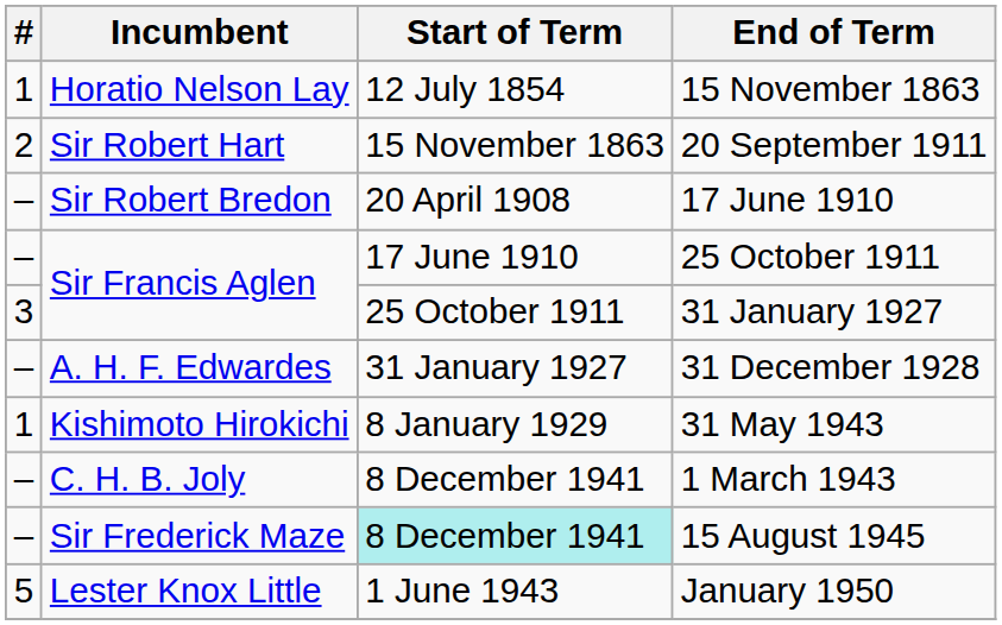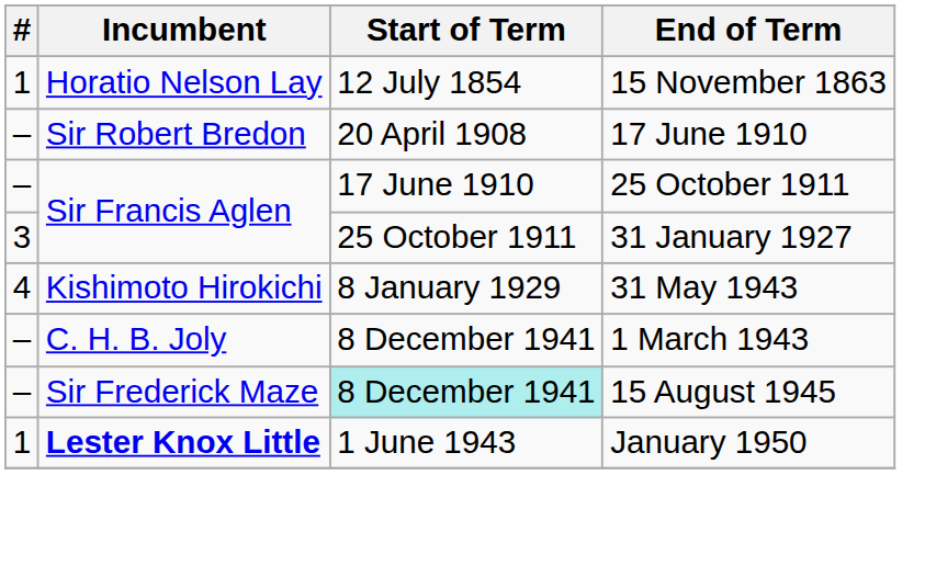- row: 2 | Sir Robert Hart | 15 November 1863 | 20 September 1911
- row: – | A. H. F. Edwardes | 31 January 1927 | 31 December 1928
31 May 1943 | #: 1 -> 4
January 1950 | #: 5 -> 1
January 1950 | Incumbent: normal -> bold
